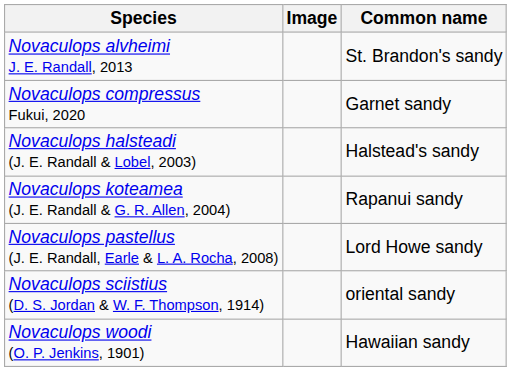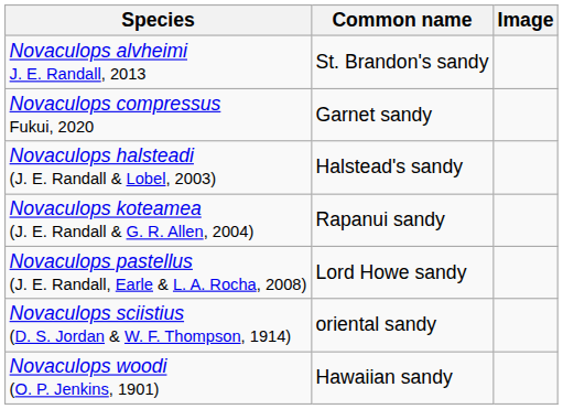columns swapped: Common name <-> Image
